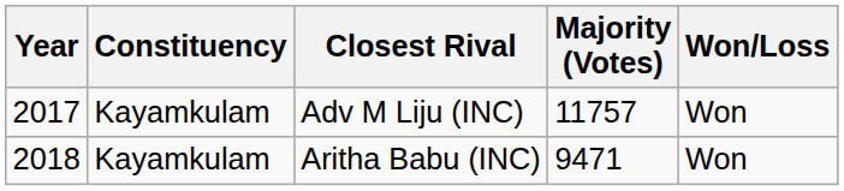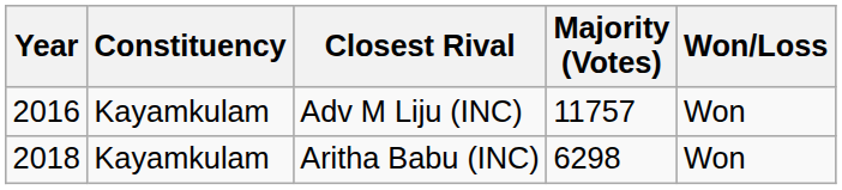Adv M Liju (INC) | Year: 2017 -> 2016
Aritha Babu (INC) | Majority (Votes): 9471 -> 6298
